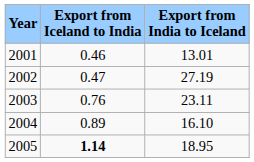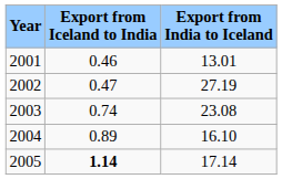2003 | Export from Iceland to India: 0.76 -> 0.74
2003 | Export from India to Iceland: 23.11 -> 23.08
2005 | Export from India to Iceland: 18.95 -> 17.14
